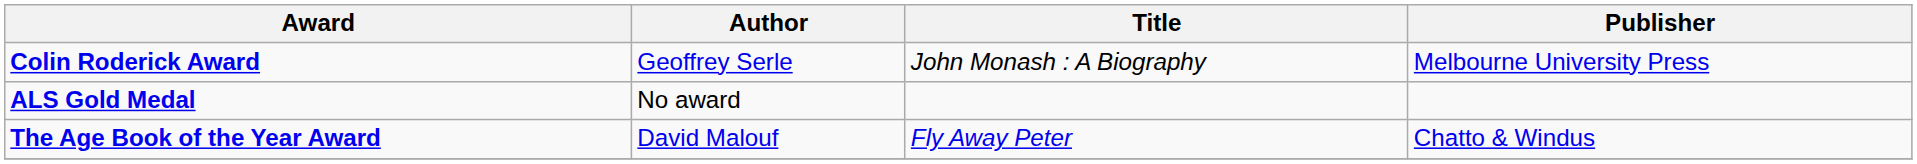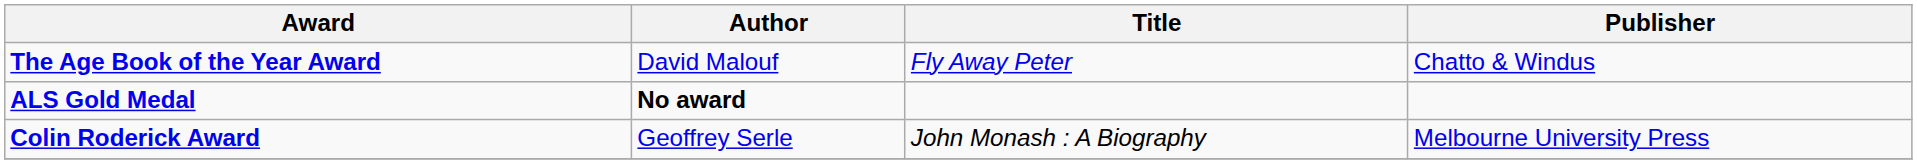rows swapped: The Age Book of the Year Award <-> Colin Roderick Award
ALS Gold Medal | Author: normal -> bold
